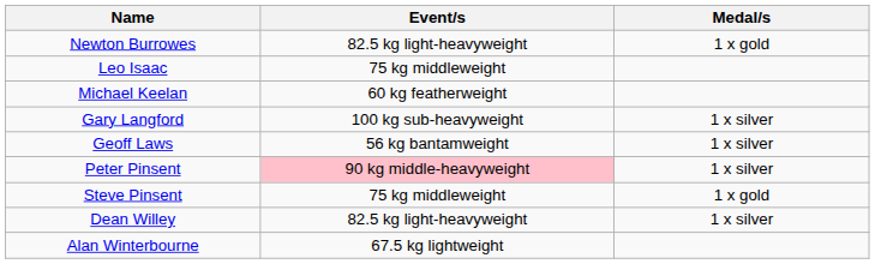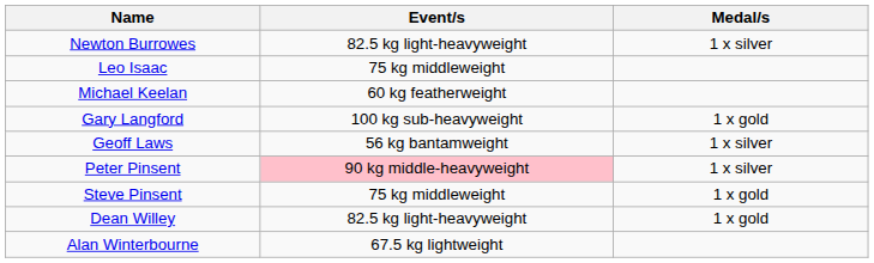Newton Burrowes | Medal/s: 1 x gold -> 1 x silver
Gary Langford | Medal/s: 1 x silver -> 1 x gold
Dean Willey | Medal/s: 1 x silver -> 1 x gold
